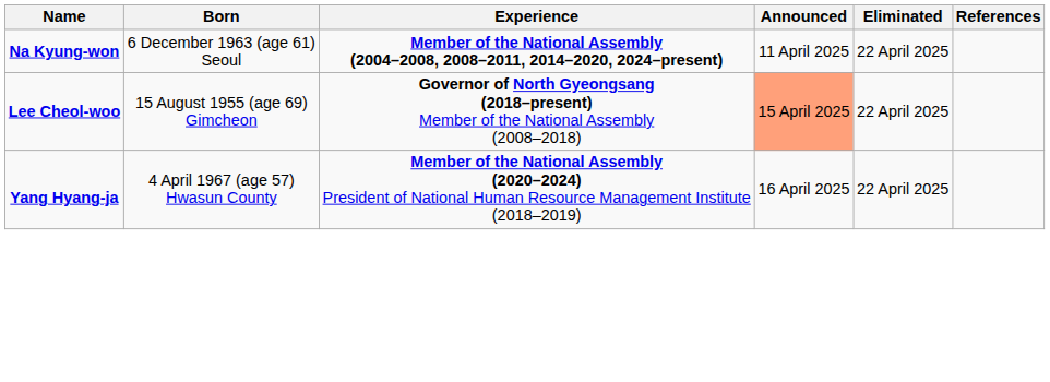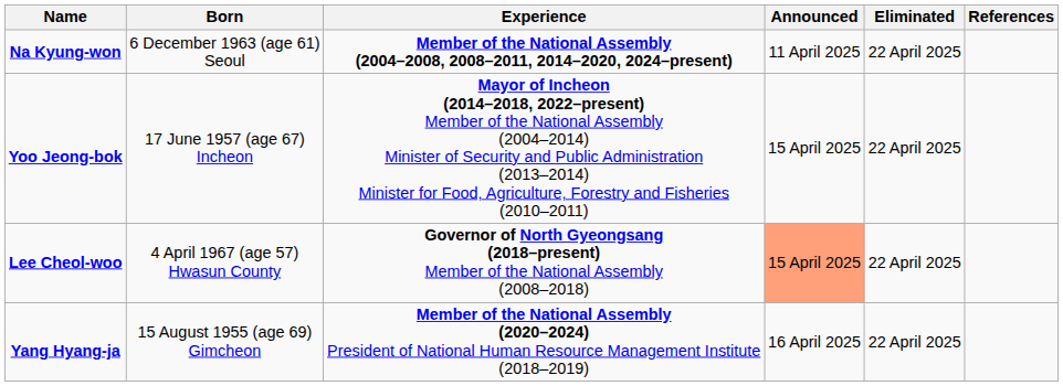+ row: Yoo Jeong-bok | 17 June 1957 (age 67) Incheon | Mayor of Incheon (2014–2018, 2022–present) Member of the National Assembly (2004–2014) Minister of Security and Public Administration (2013–2014) Minister for Food, Agriculture, Forestry and Fisheries (2010–2011) | 15 April 2025 | 22 April 2025
Lee Cheol-woo | Born: 15 August 1955 (age 69) Gimcheon -> 4 April 1967 (age 57) Hwasun County
Yang Hyang-ja | Born: 4 April 1967 (age 57) Hwasun County -> 15 August 1955 (age 69) Gimcheon
